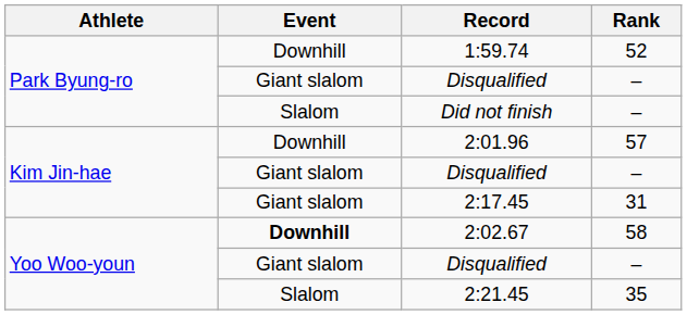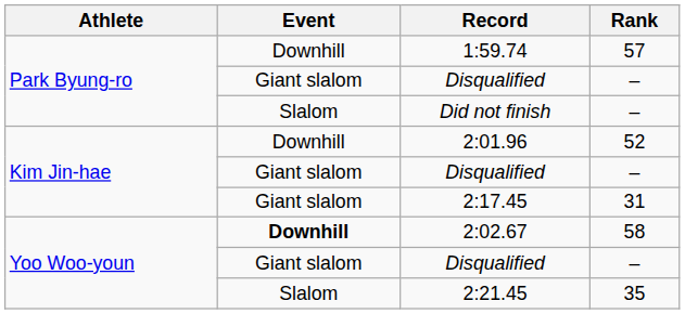1:59.74 | Rank: 52 -> 57
2:01.96 | Rank: 57 -> 52
